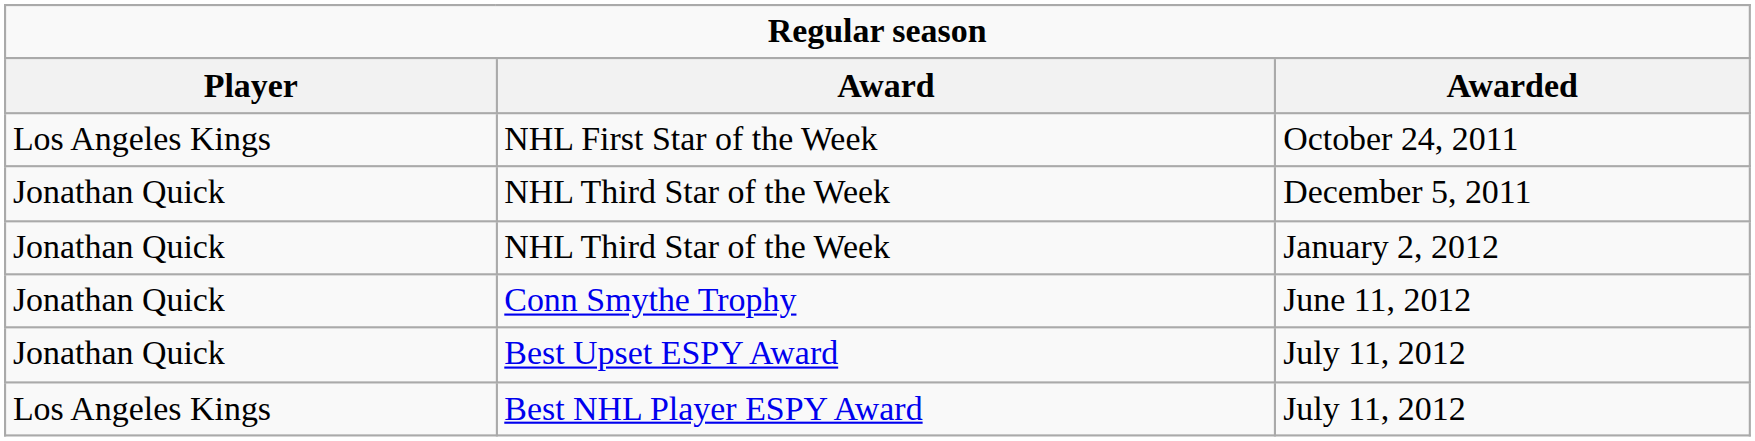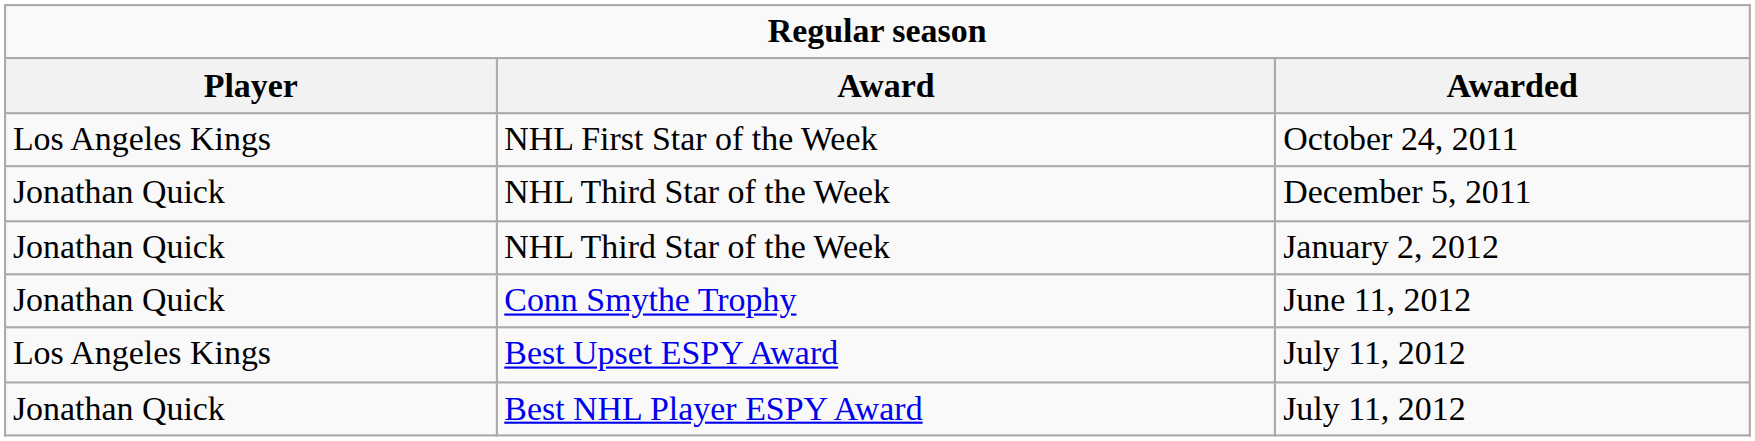Best Upset ESPY Award | Player: Jonathan Quick -> Los Angeles Kings
Best NHL Player ESPY Award | Player: Los Angeles Kings -> Jonathan Quick
